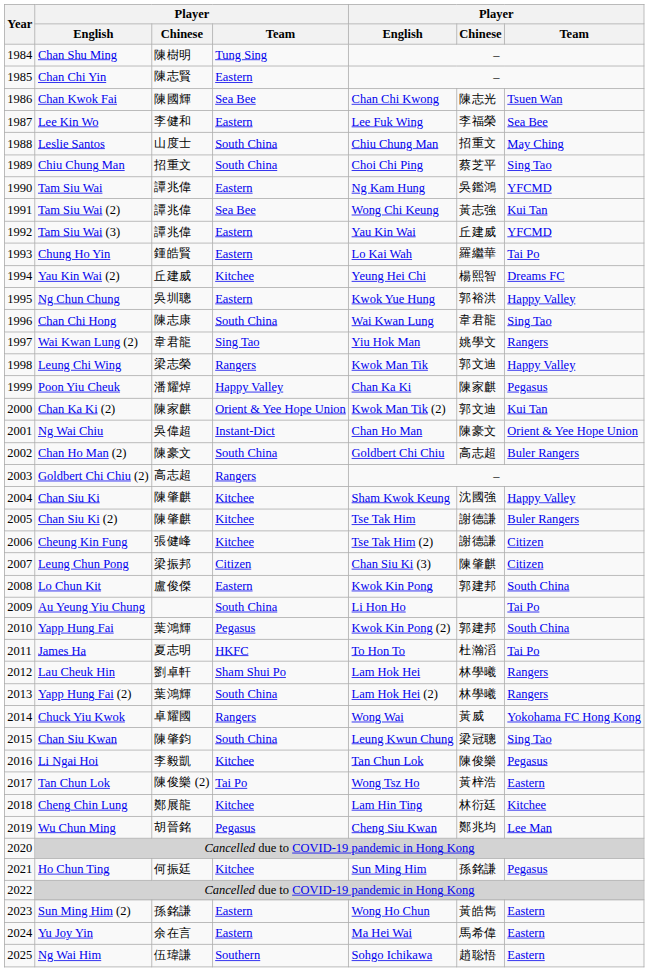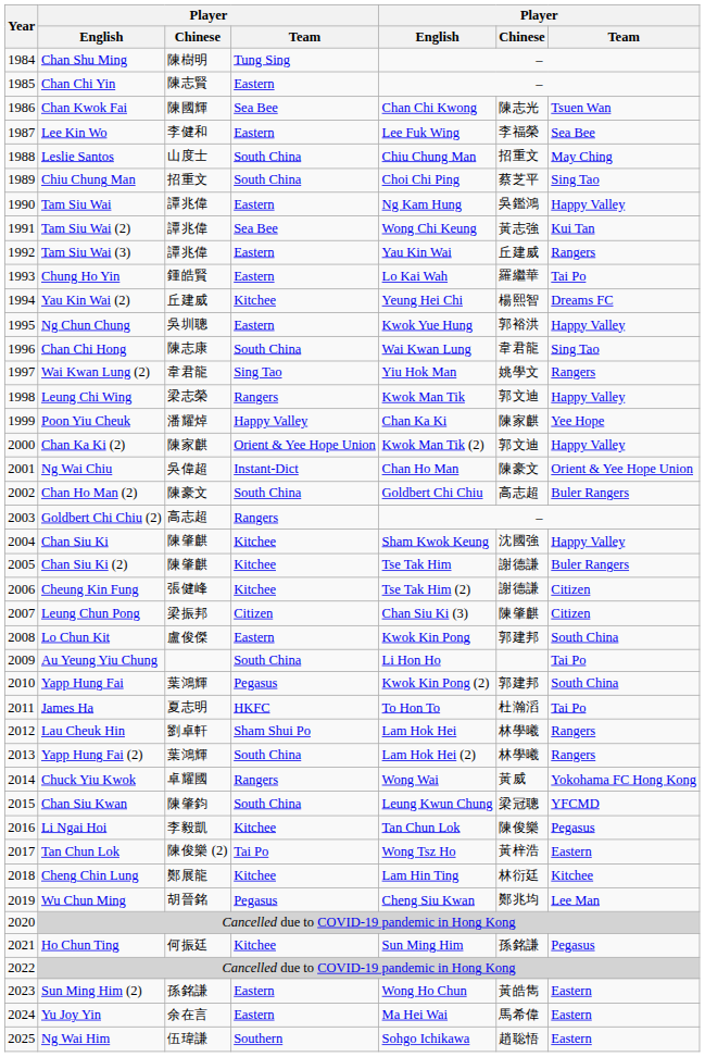Tam Siu Wai | column 7: YFCMD -> Happy Valley
Tam Siu Wai (3) | column 7: YFCMD -> Rangers
Poon Yiu Cheuk | column 7: Pegasus -> Yee Hope
Chan Ka Ki (2) | column 7: Kui Tan -> Happy Valley
Chan Siu Kwan | column 7: Sing Tao -> YFCMD
